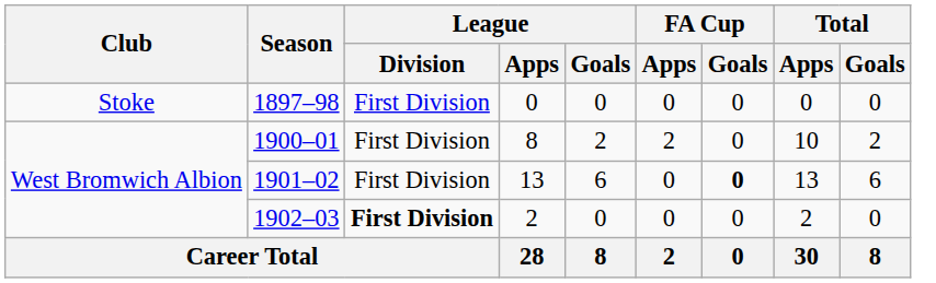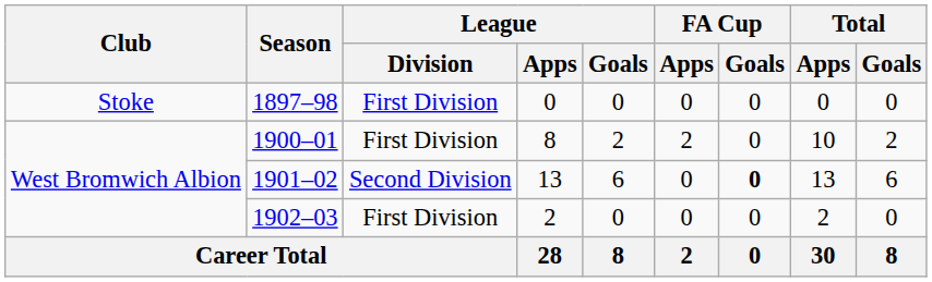1901–02 | League / Division: First Division -> Second Division
1902–03 | League / Division: bold -> normal
